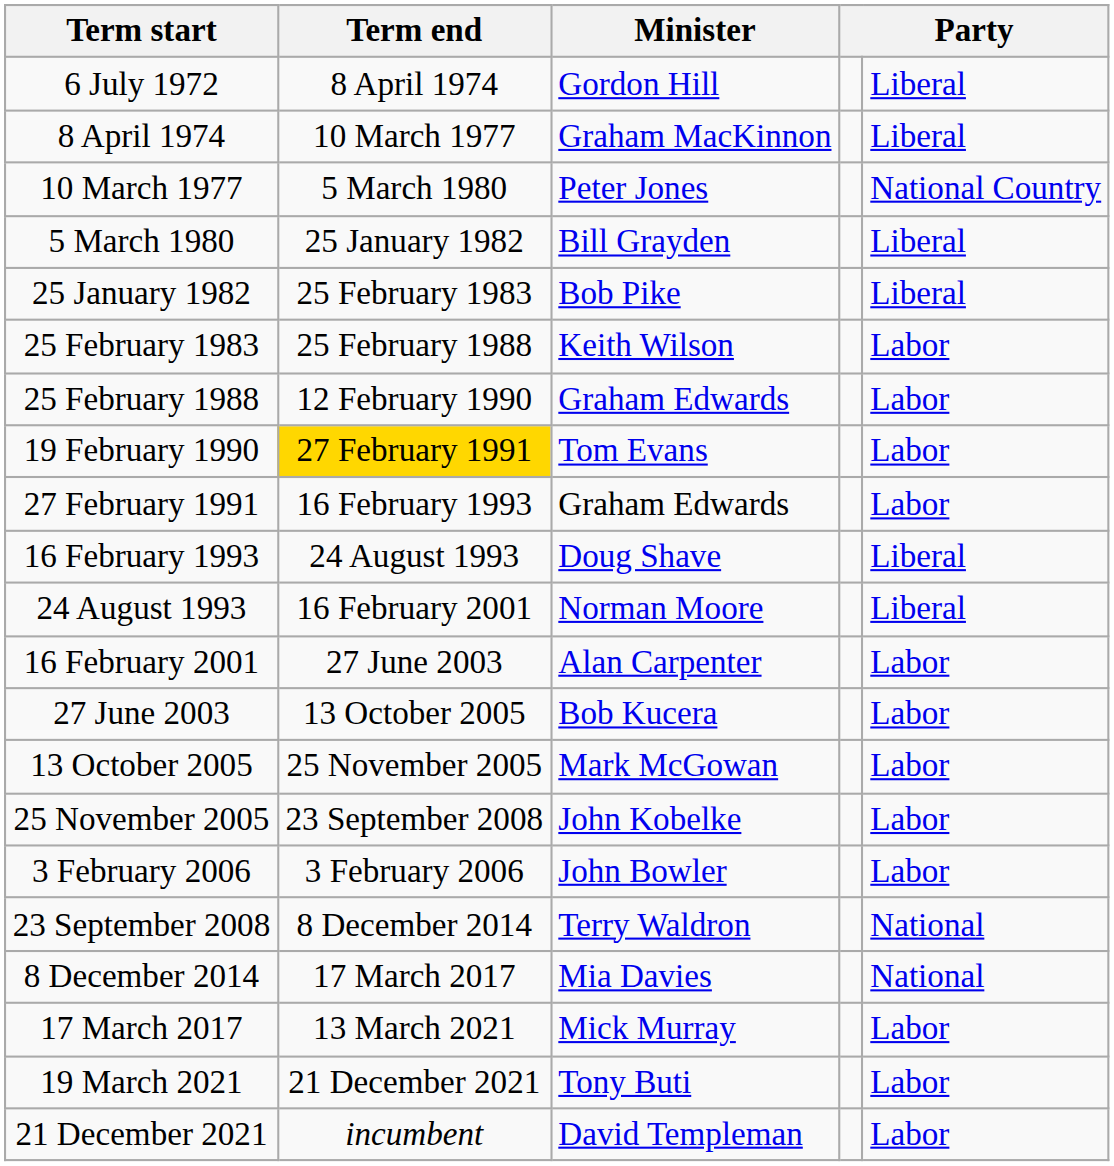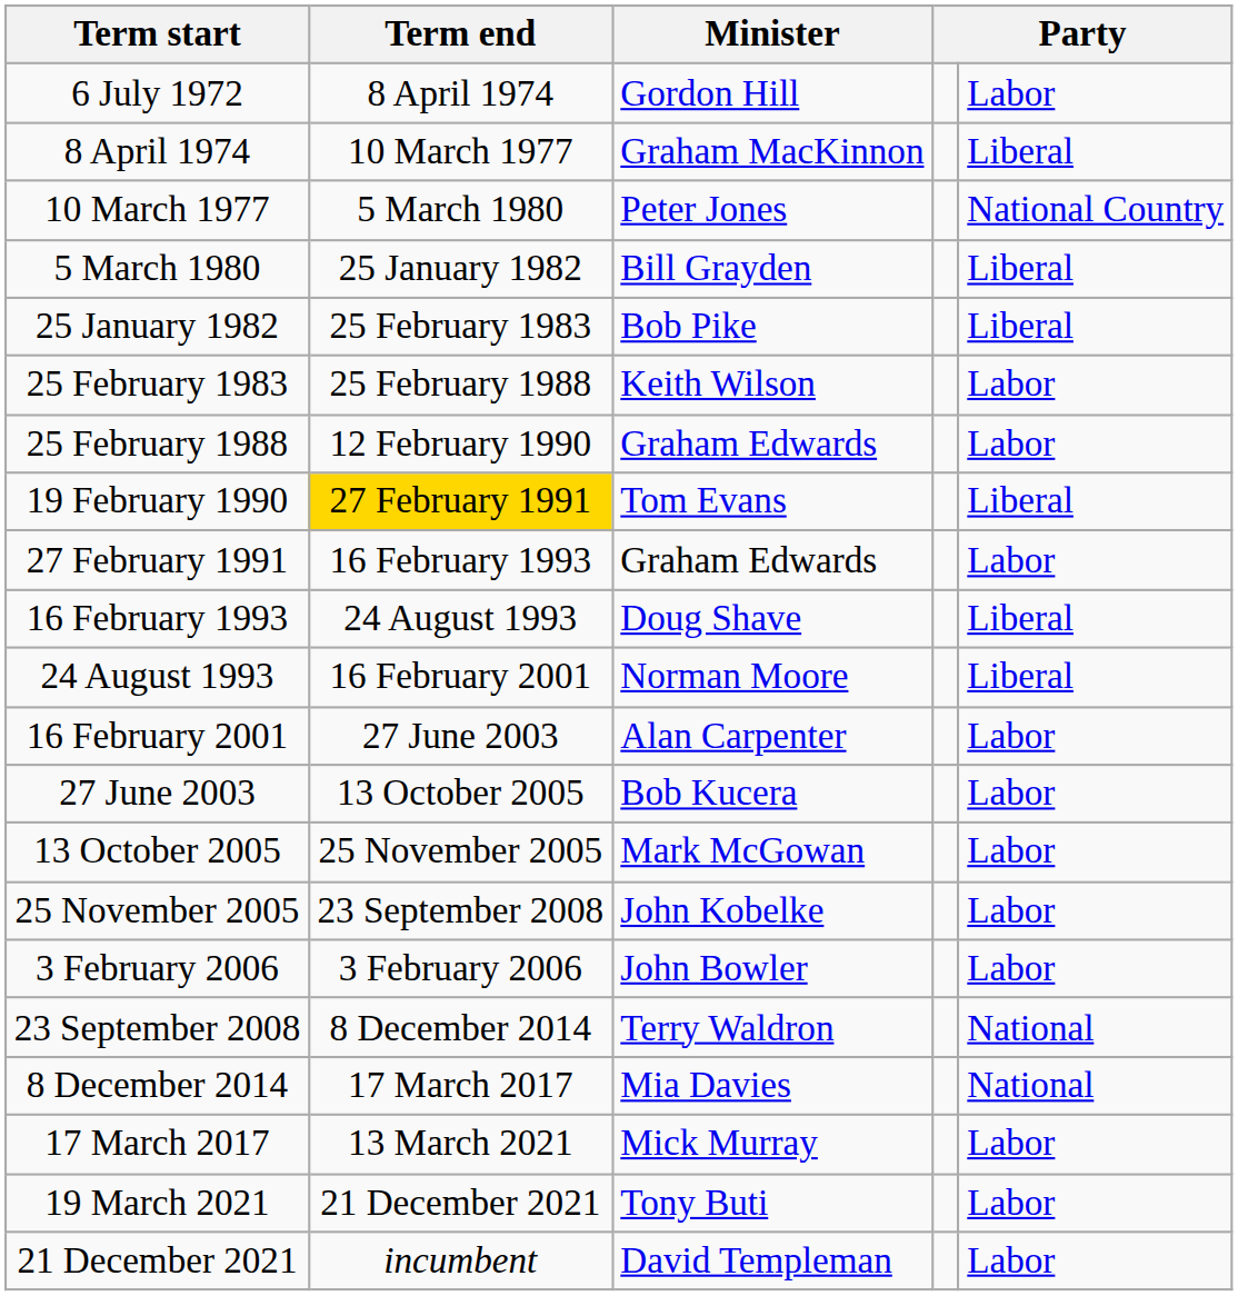6 July 1972 | column 5: Liberal -> Labor
19 February 1990 | column 5: Labor -> Liberal
